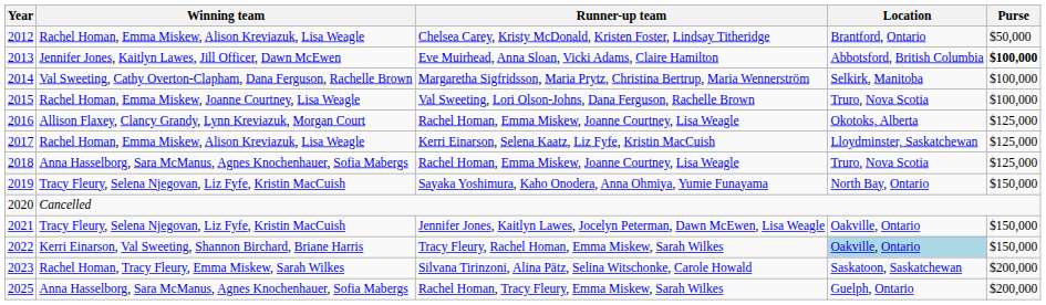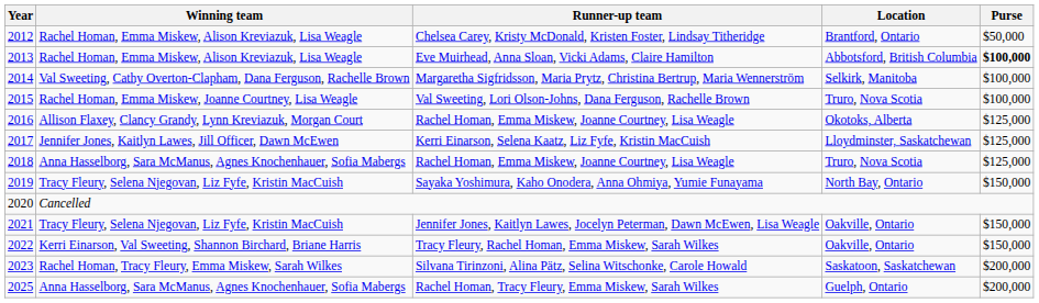Eve Muirhead, Anna Sloan, Vicki Adams, Claire Hamilton | Winning team: Jennifer Jones, Kaitlyn Lawes, Jill Officer, Dawn McEwen -> Rachel Homan, Emma Miskew, Alison Kreviazuk, Lisa Weagle
Kerri Einarson, Selena Kaatz, Liz Fyfe, Kristin MacCuish | Winning team: Rachel Homan, Emma Miskew, Alison Kreviazuk, Lisa Weagle -> Jennifer Jones, Kaitlyn Lawes, Jill Officer, Dawn McEwen
Tracy Fleury, Rachel Homan, Emma Miskew, Sarah Wilkes | Location: lightblue background -> no background
